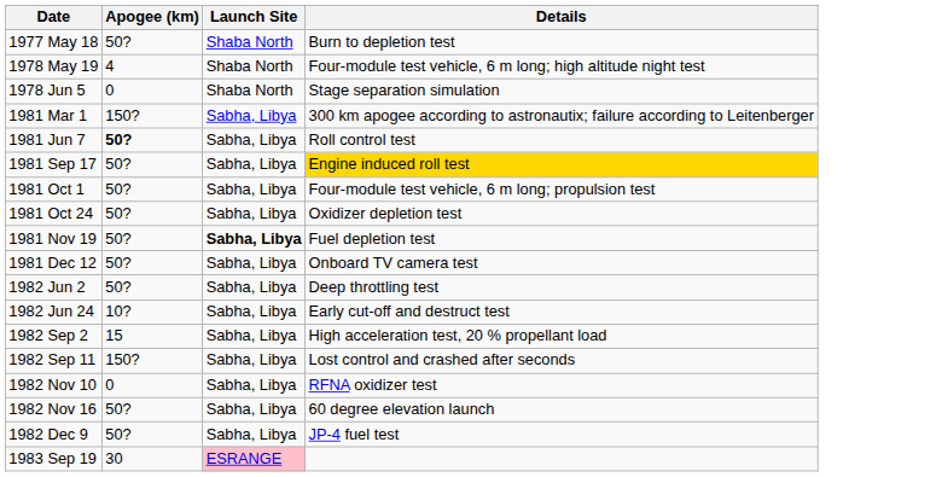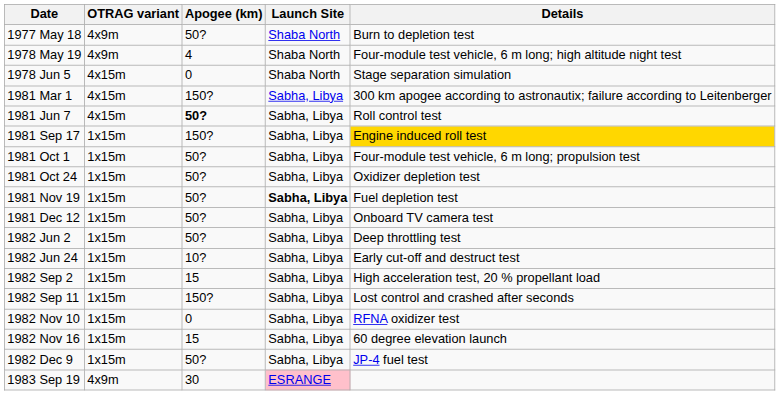+ column: OTRAG variant | 4x9m | 4x9m | 4x15m | 4x15m | 4x15m | 1x15m | 1x15m | 1x15m | 1x15m | 1x15m | 1x15m | 1x15m | 1x15m | 1x15m | 1x15m | 1x15m | 1x15m | 4x9m
1981 Sep 17 | Apogee (km): 50? -> 150?
1982 Nov 16 | Apogee (km): 50? -> 15
